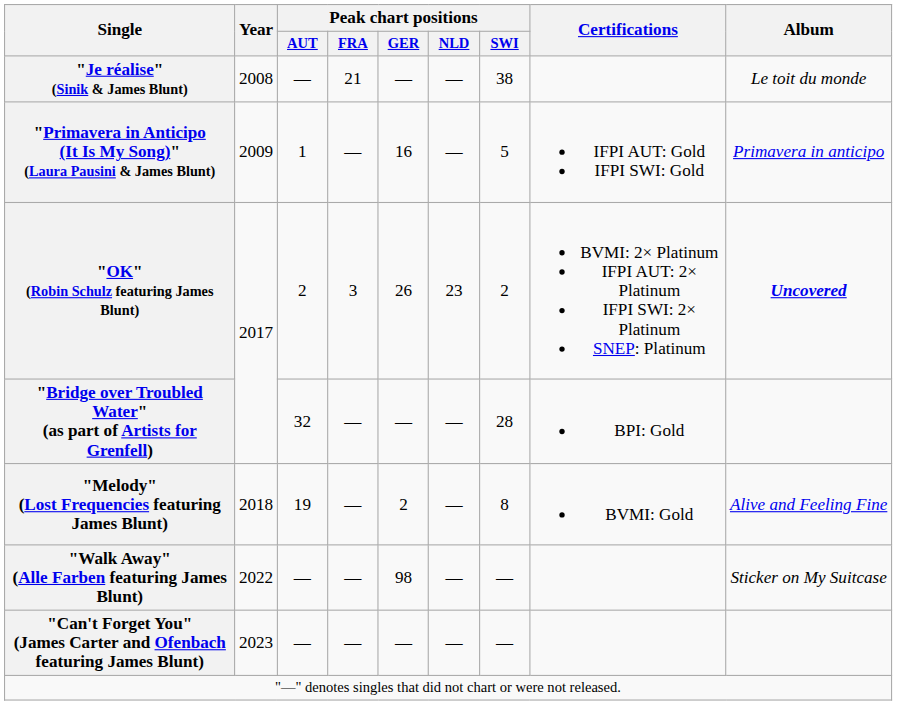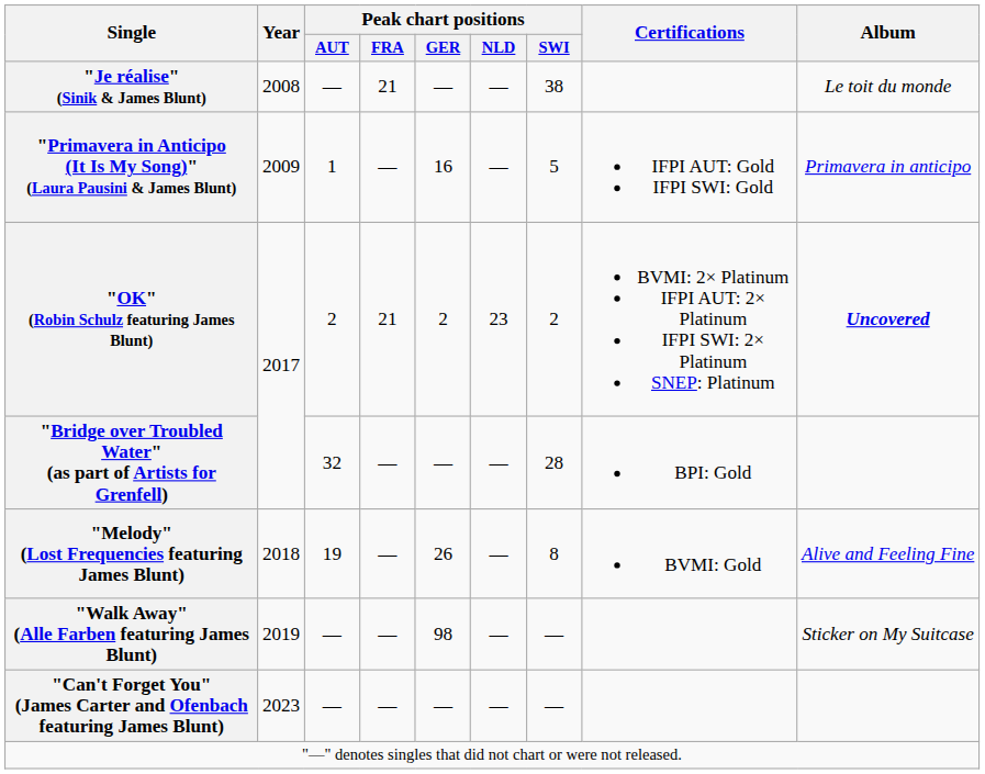"OK" (Robin Schulz featuring James Blunt) | Peak chart positions / FRA: 3 -> 21
"OK" (Robin Schulz featuring James Blunt) | Peak chart positions / GER: 26 -> 2
"Melody" (Lost Frequencies featuring James Blunt) | Peak chart positions / GER: 2 -> 26
"Walk Away" (Alle Farben featuring James Blunt) | Year: 2022 -> 2019
